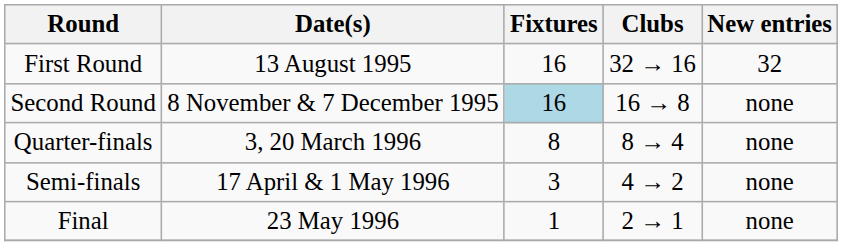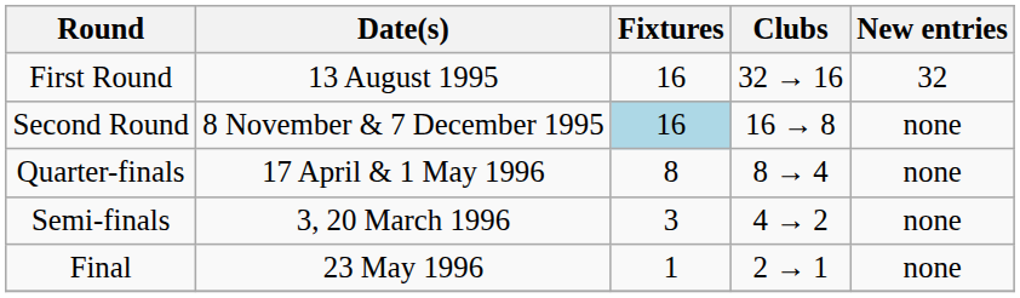Quarter-finals | Date(s): 3, 20 March 1996 -> 17 April & 1 May 1996
Semi-finals | Date(s): 17 April & 1 May 1996 -> 3, 20 March 1996
